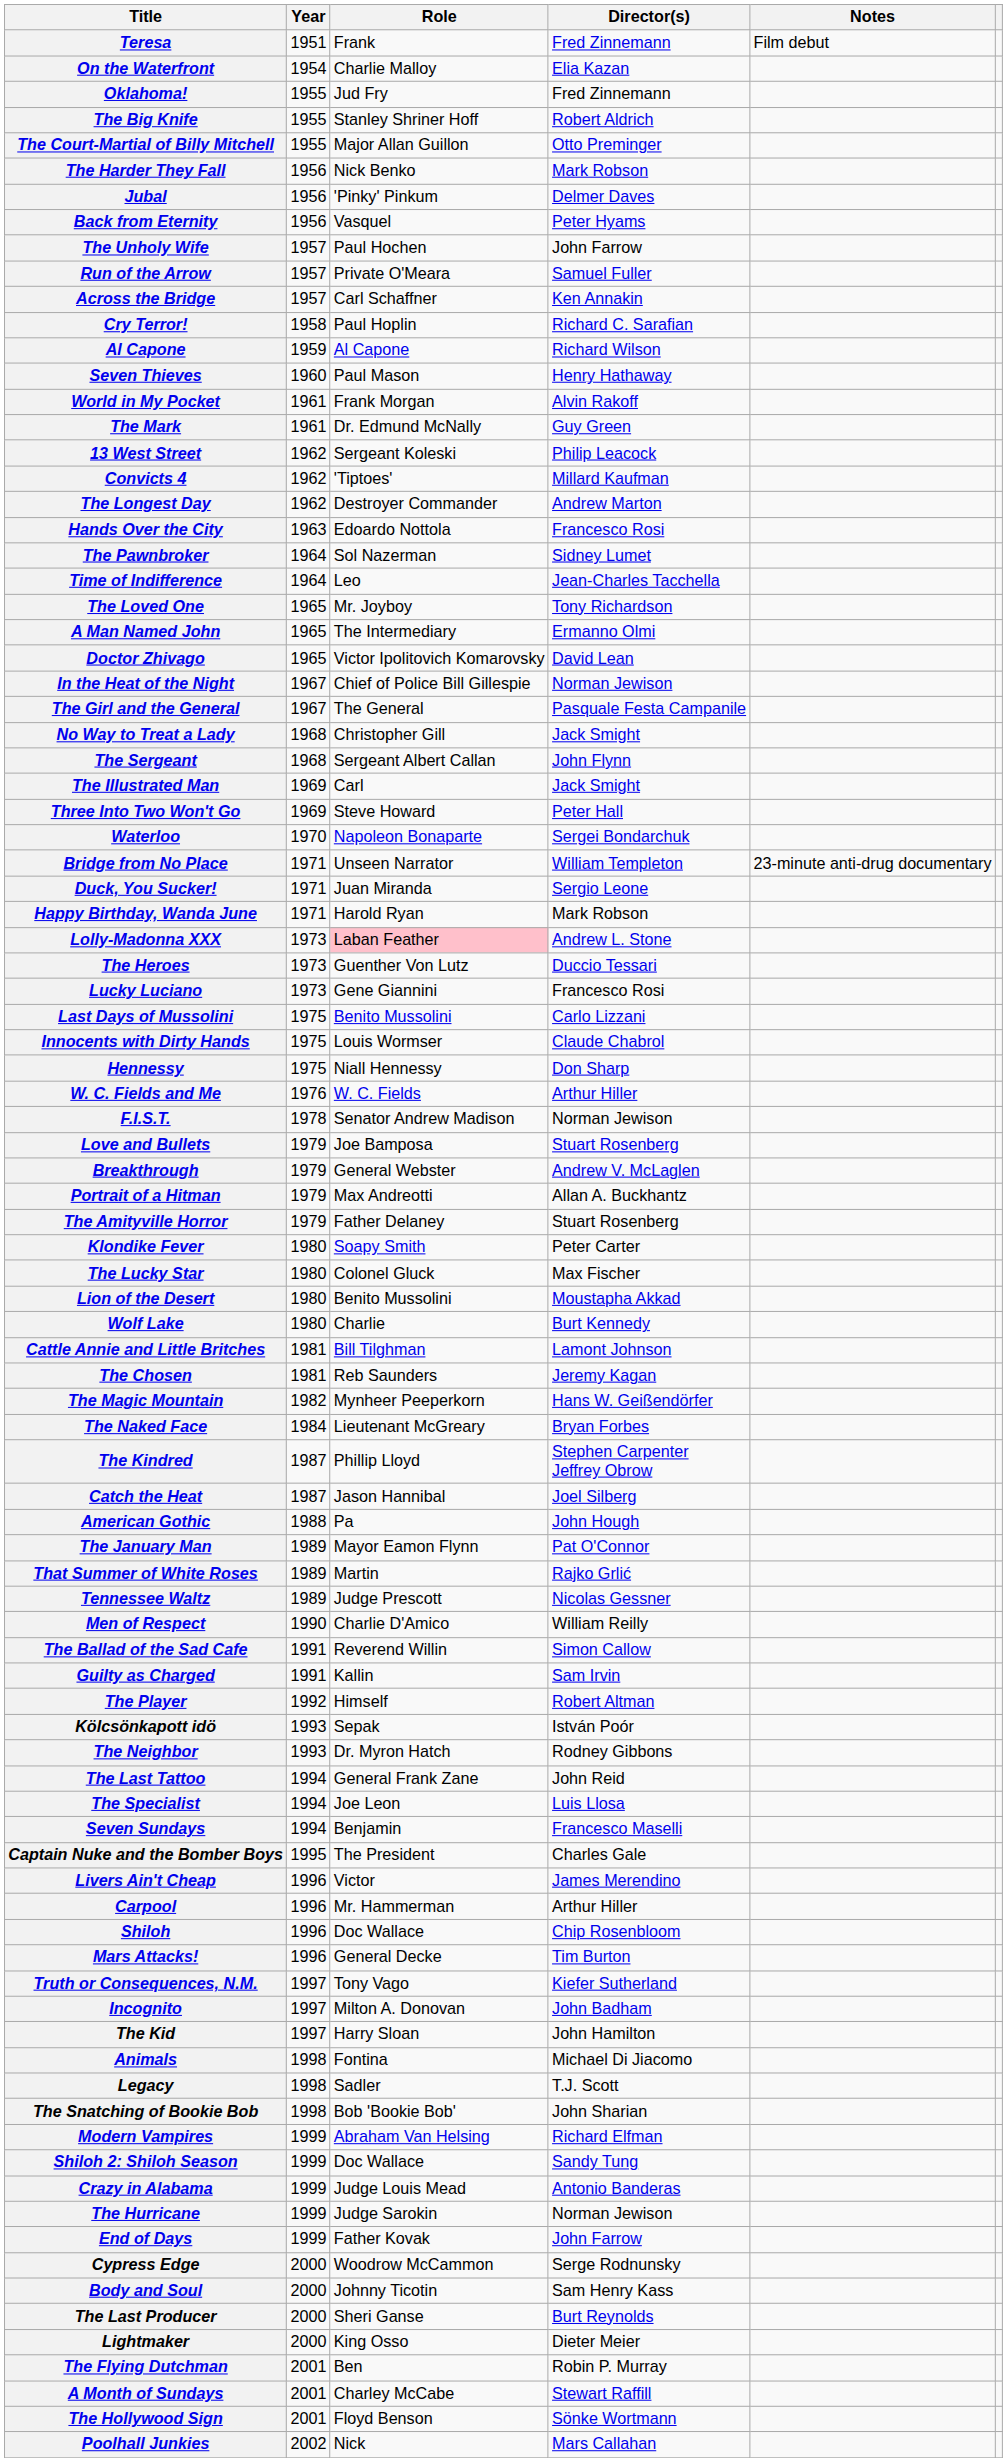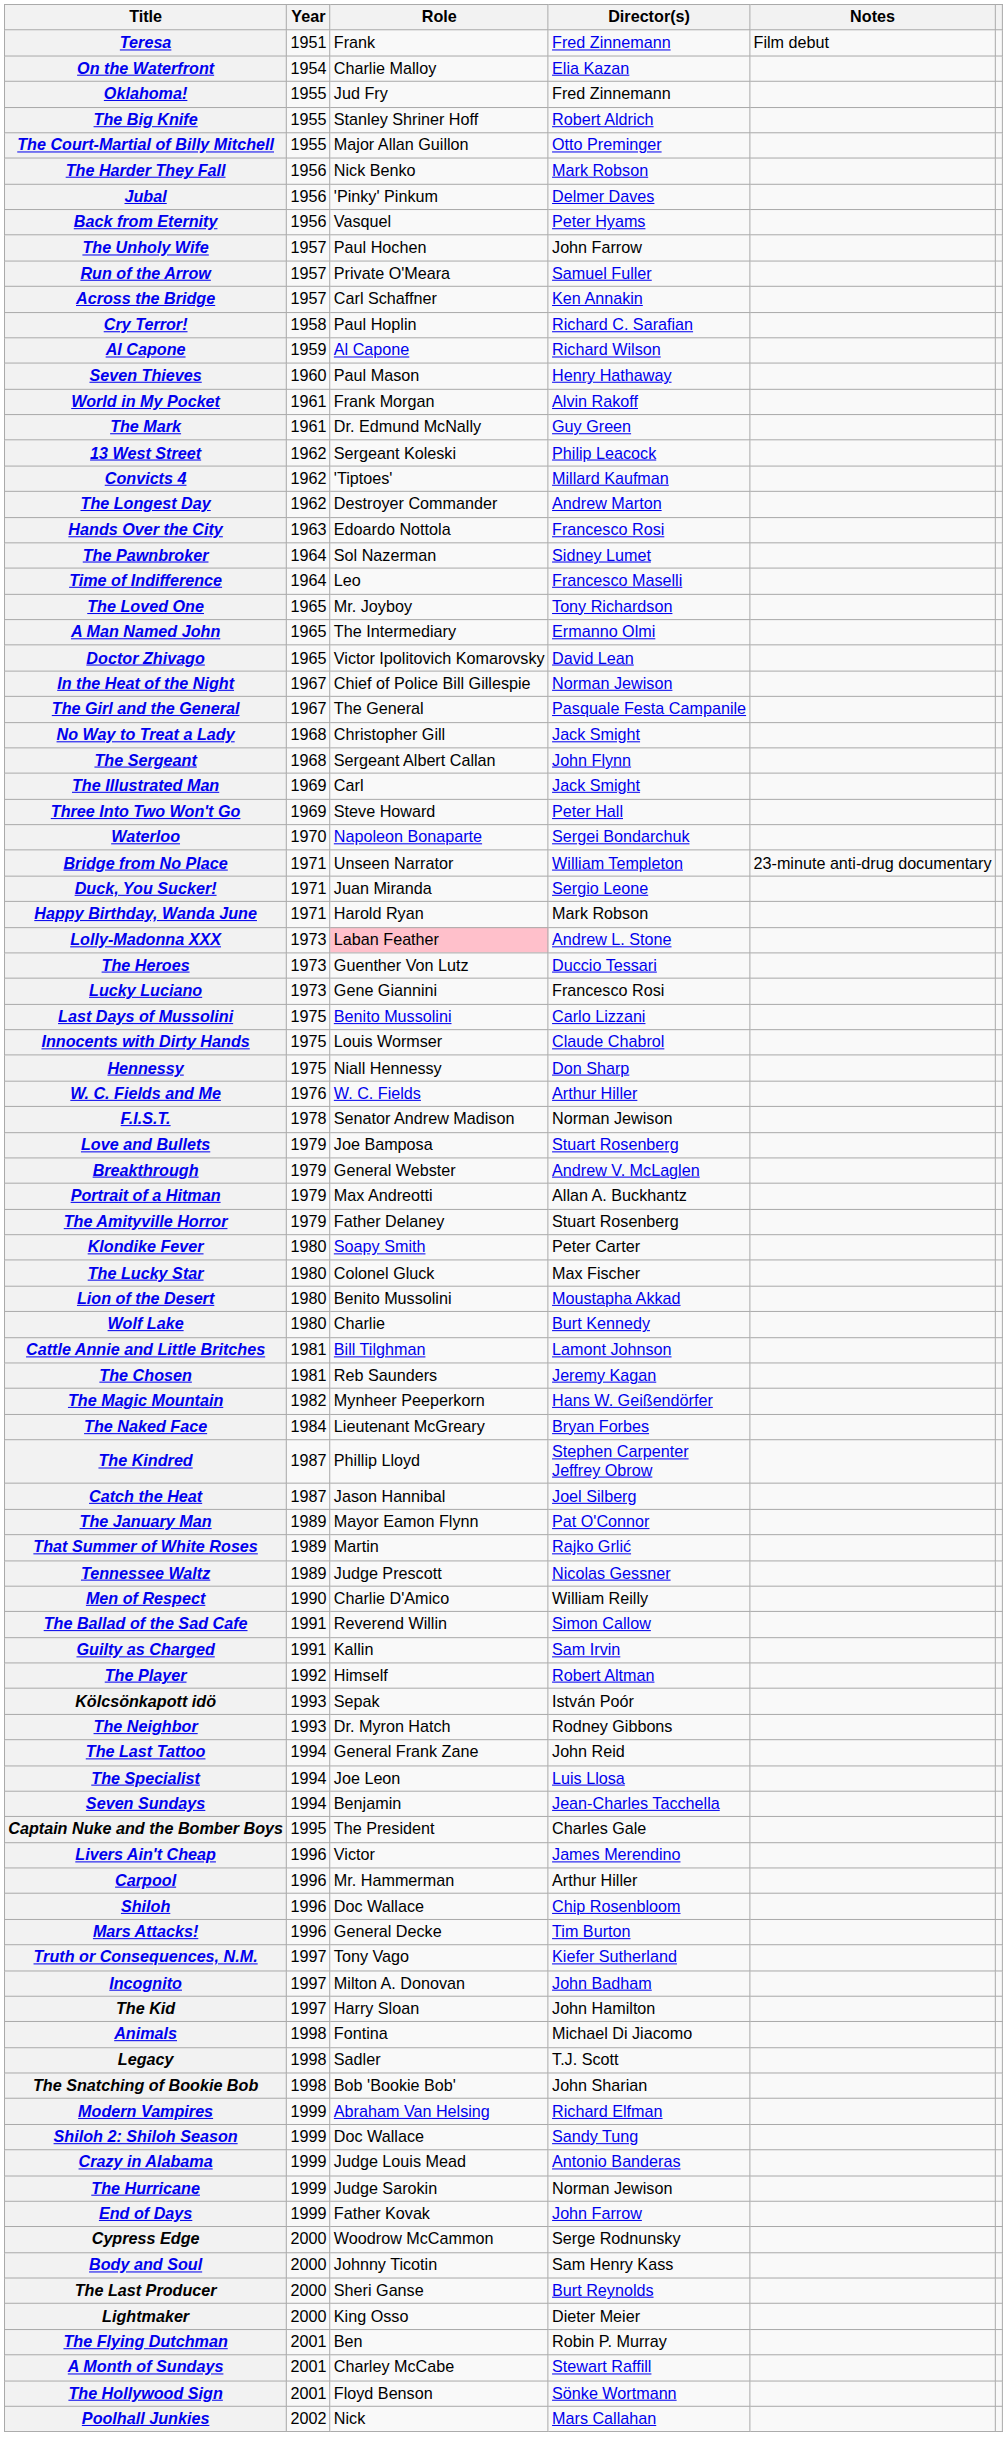Time of Indifference | Director(s): Jean-Charles Tacchella -> Francesco Maselli
- row: American Gothic | 1988 | Pa | John Hough
Seven Sundays | Director(s): Francesco Maselli -> Jean-Charles Tacchella
